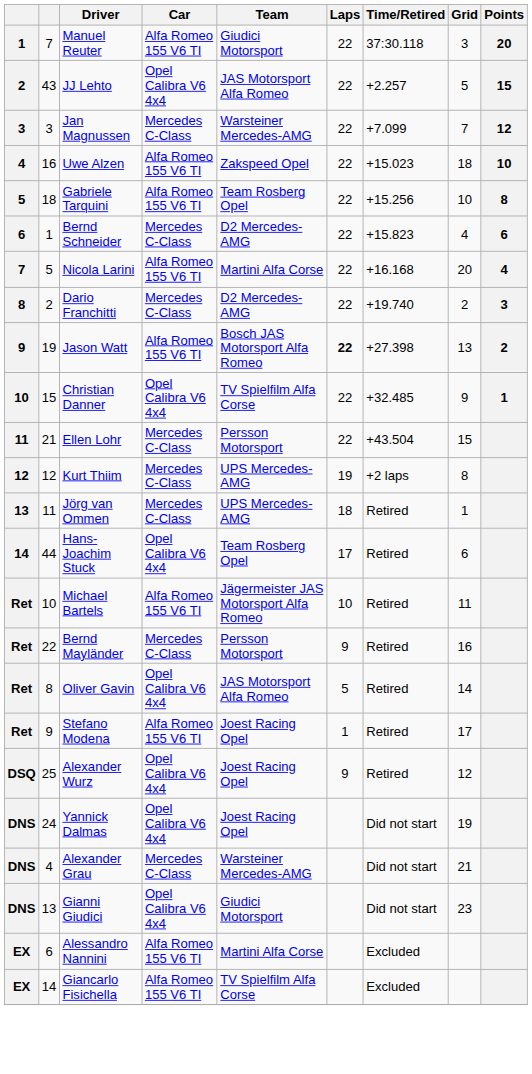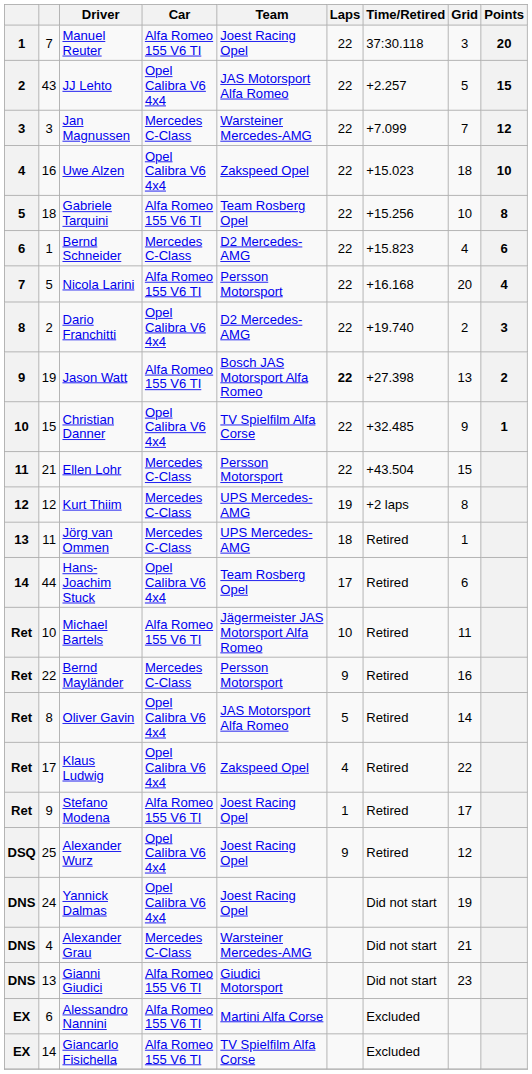Manuel Reuter | Team: Giudici Motorsport -> Joest Racing Opel
Uwe Alzen | Car: Alfa Romeo 155 V6 TI -> Opel Calibra V6 4x4
Nicola Larini | Team: Martini Alfa Corse -> Persson Motorsport
Dario Franchitti | Car: Mercedes C-Class -> Opel Calibra V6 4x4
+ row: Ret | 17 | Klaus Ludwig | Opel Calibra V6 4x4 | Zakspeed Opel | 4 | Retired | 22
Gianni Giudici | Car: Opel Calibra V6 4x4 -> Alfa Romeo 155 V6 TI
